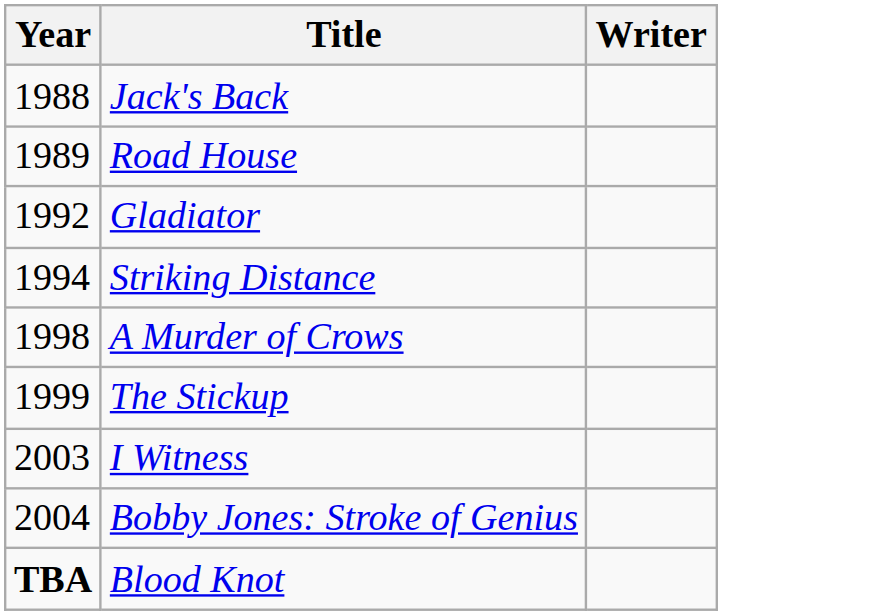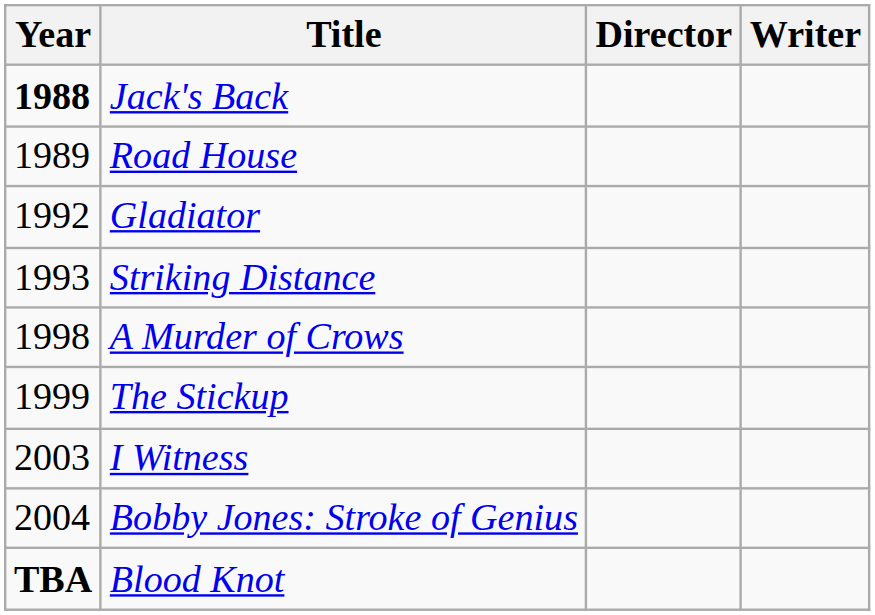+ column: Director
Jack's Back | Year: normal -> bold
Striking Distance | Year: 1994 -> 1993
